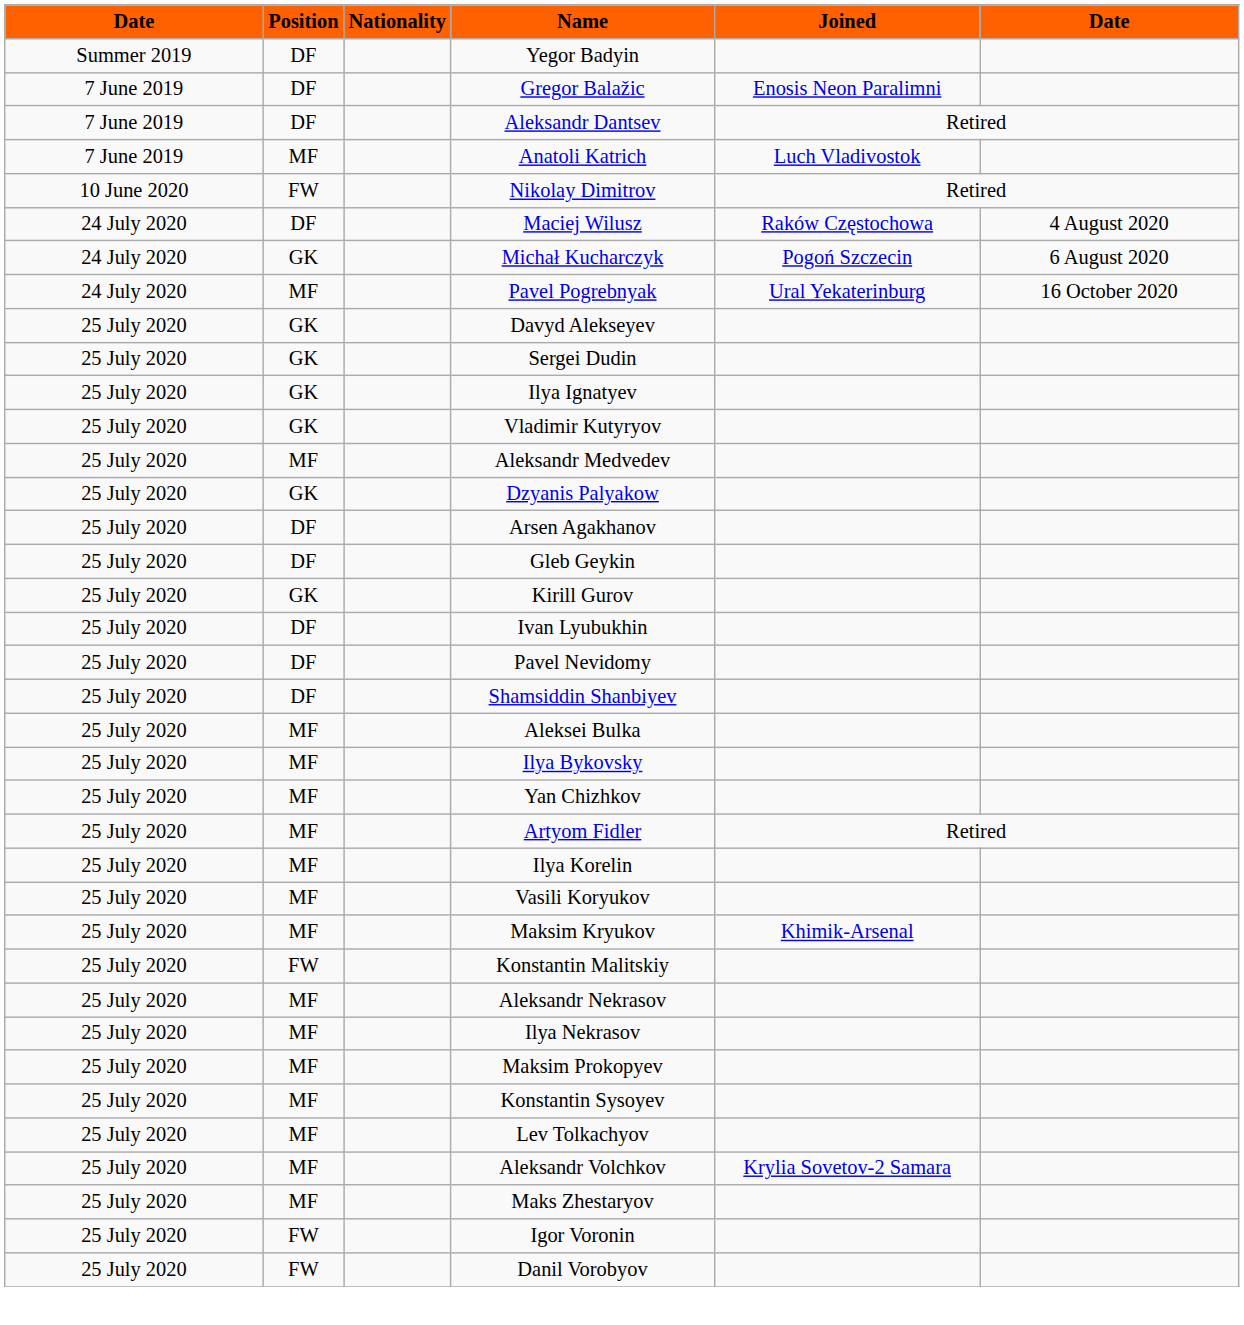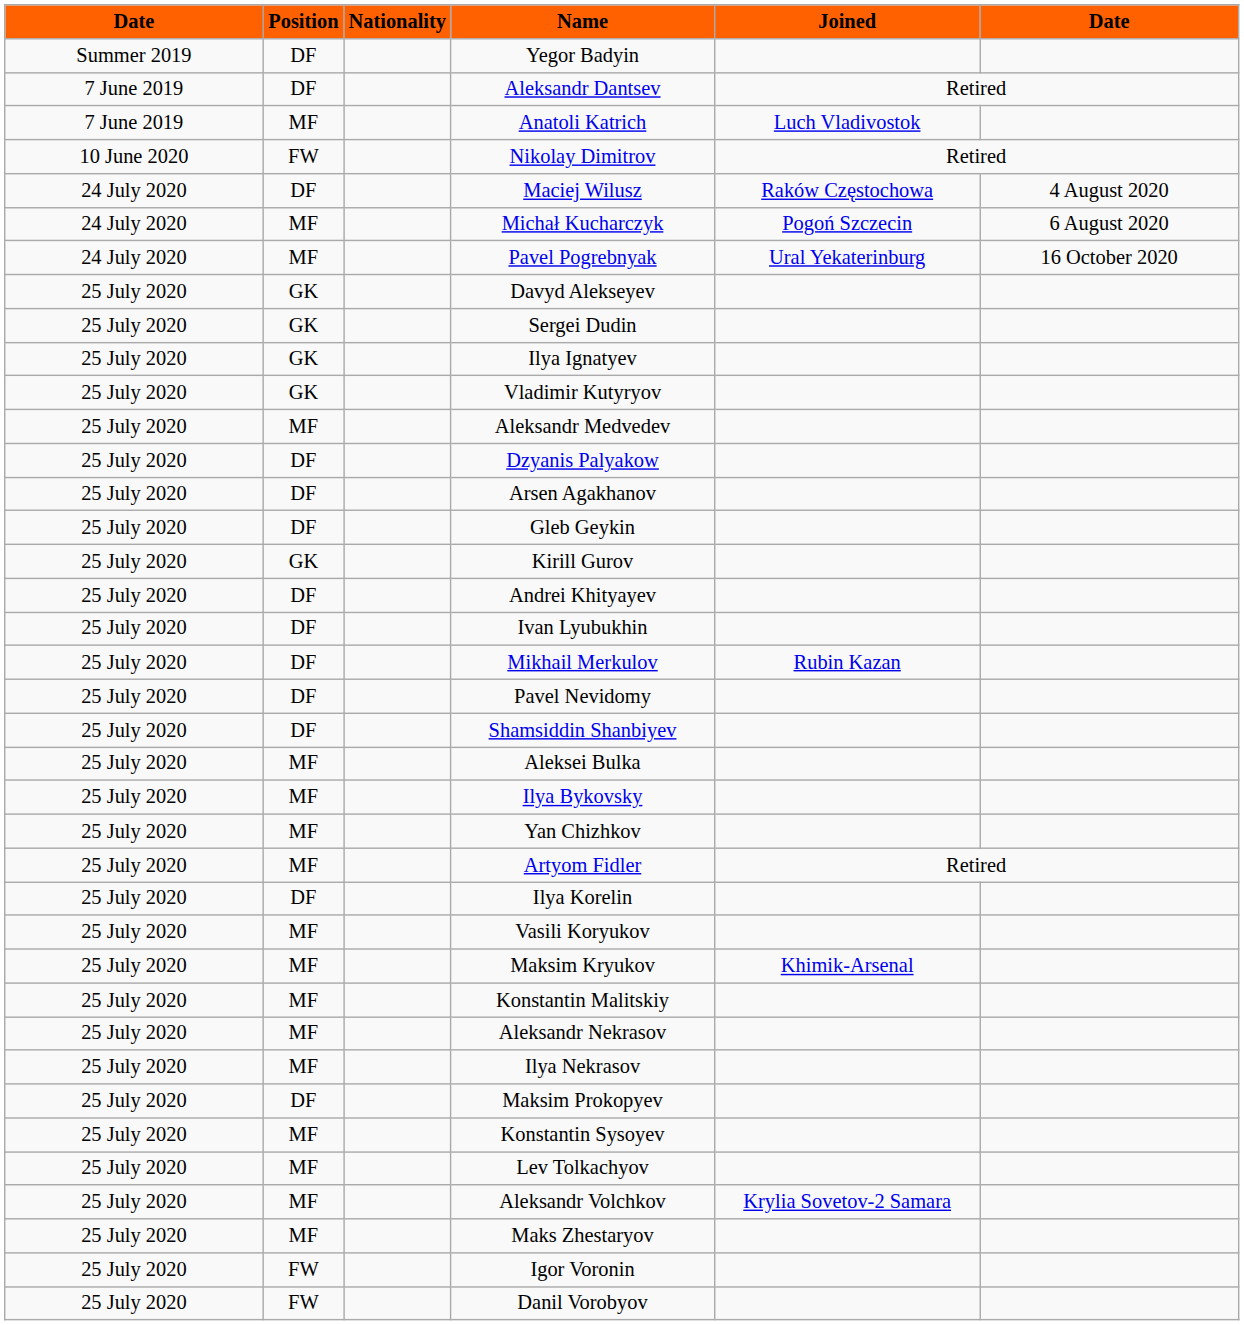- row: 7 June 2019 | DF | Gregor Balažic | Enosis Neon Paralimni
Michał Kucharczyk | Position: GK -> MF
Dzyanis Palyakow | Position: GK -> DF
+ row: 25 July 2020 | DF | Andrei Khityayev
+ row: 25 July 2020 | DF | Mikhail Merkulov | Rubin Kazan
Ilya Korelin | Position: MF -> DF
Konstantin Malitskiy | Position: FW -> MF
Maksim Prokopyev | Position: MF -> DF
